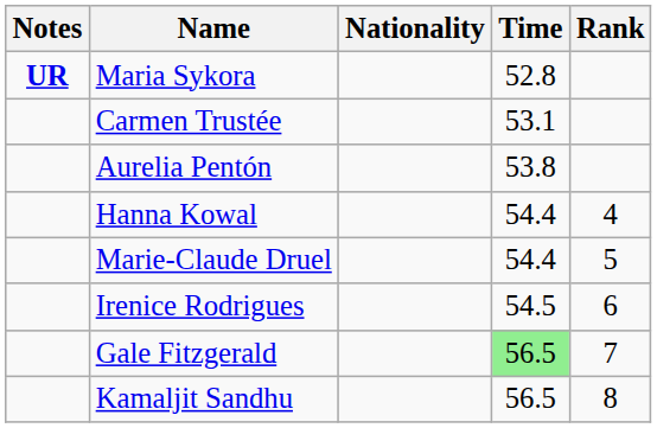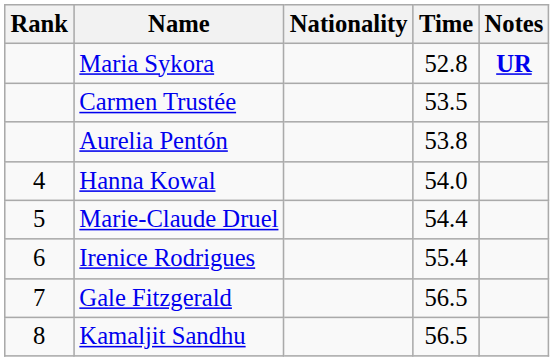columns swapped: Rank <-> Notes
Carmen Trustée | Time: 53.1 -> 53.5
Hanna Kowal | Time: 54.4 -> 54.0
Irenice Rodrigues | Time: 54.5 -> 55.4
Gale Fitzgerald | Time: lightgreen background -> no background
